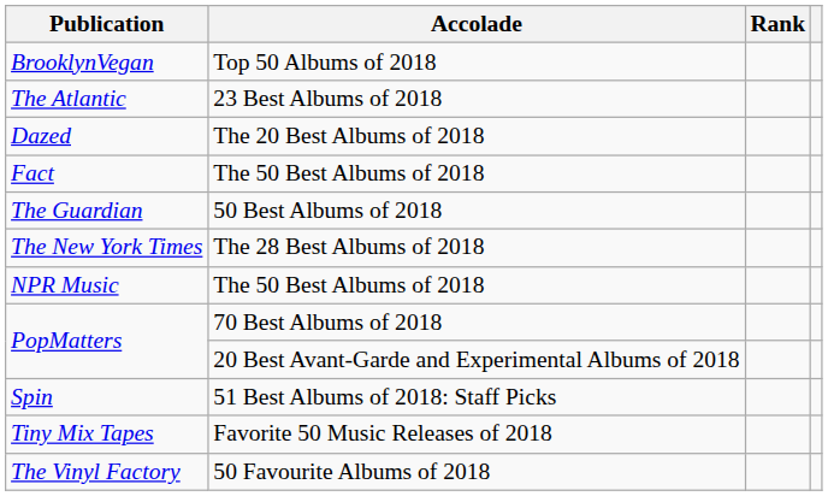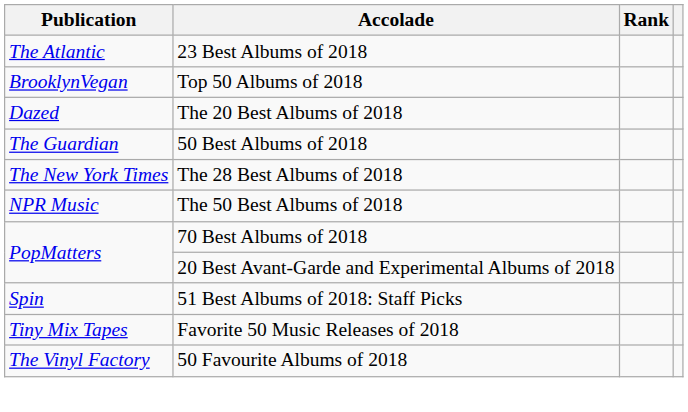rows swapped: The Atlantic <-> BrooklynVegan
- row: Fact | The 50 Best Albums of 2018
